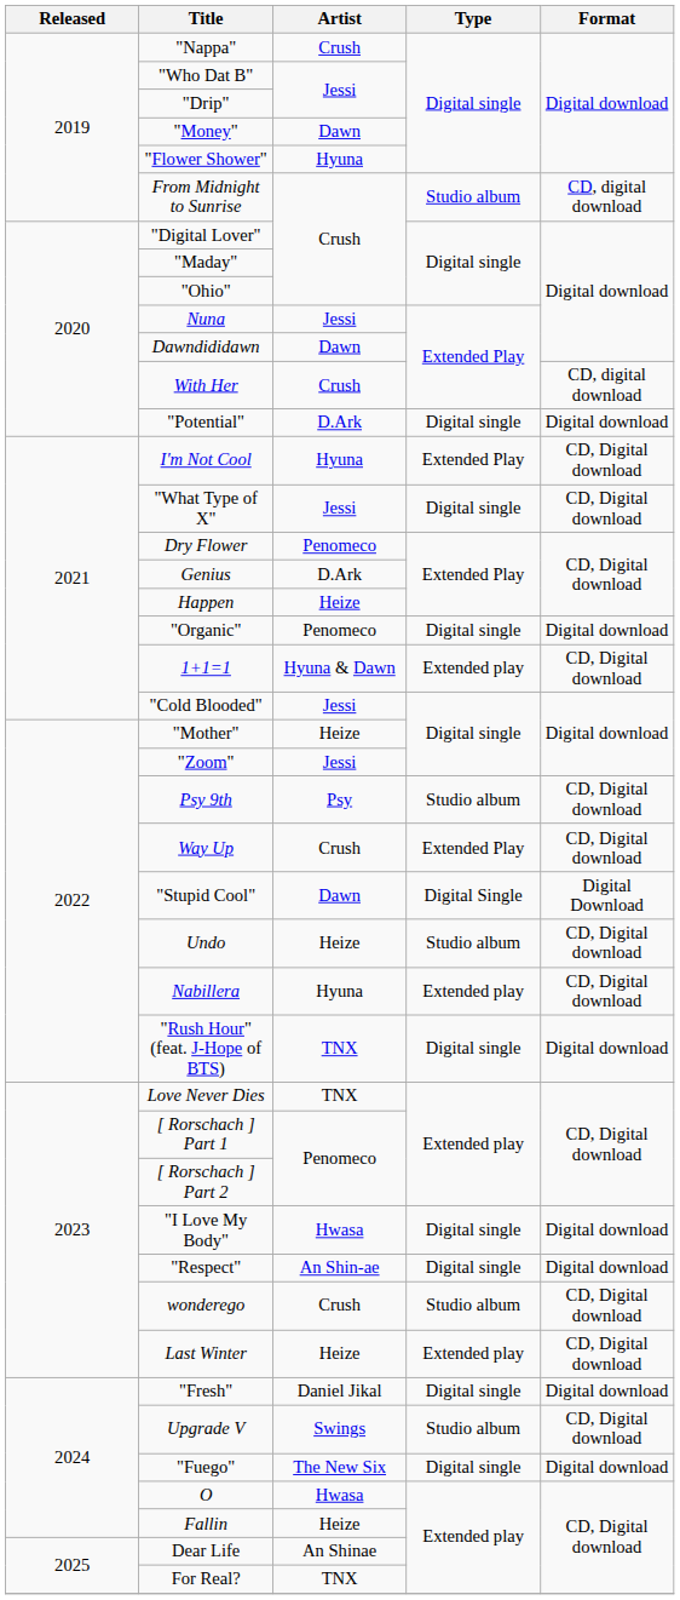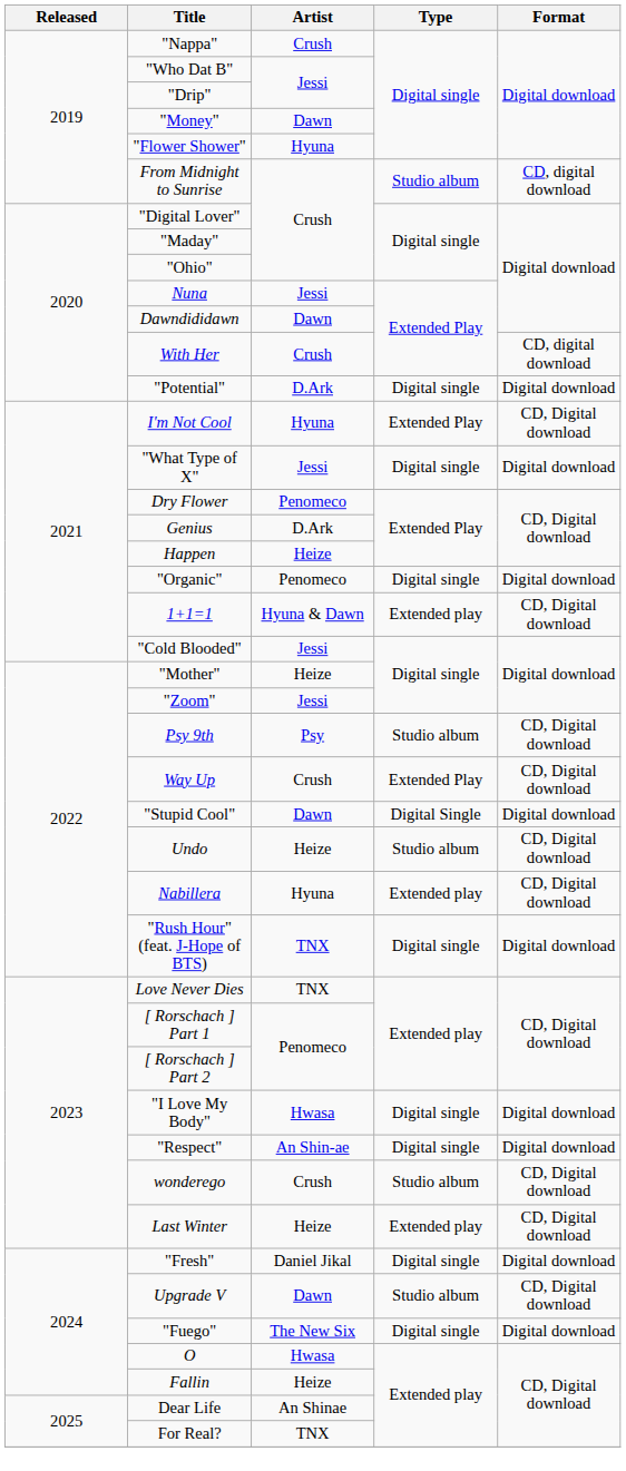"What Type of X" | Format: CD, Digital download -> Digital download
"Stupid Cool" | Format: Digital Download -> Digital download
Upgrade V | Artist: Swings -> Dawn
